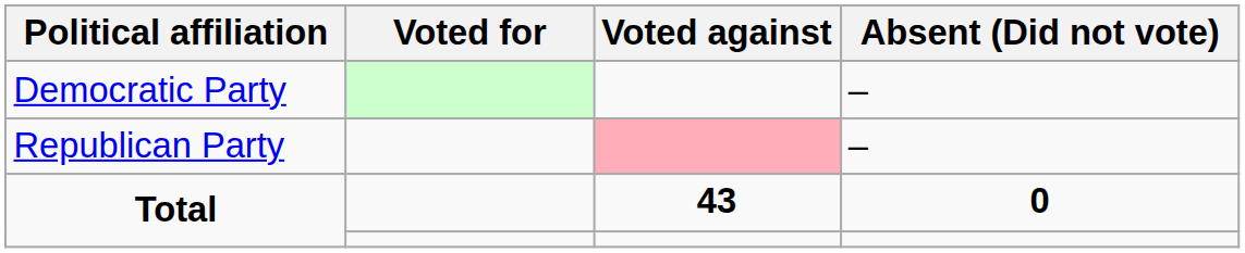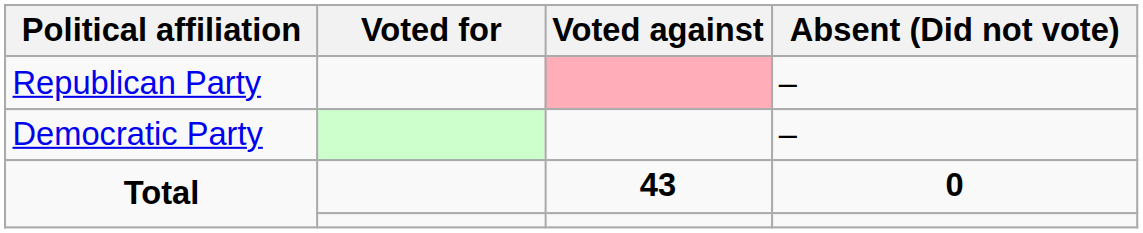rows swapped: Democratic Party <-> Republican Party
